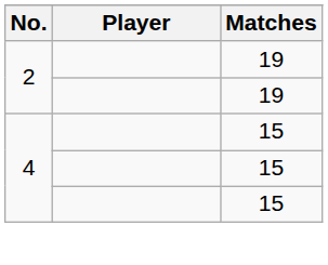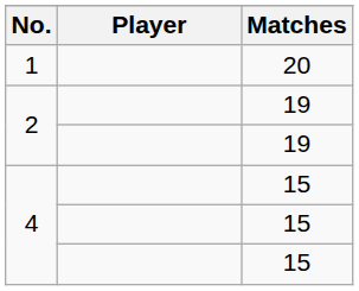+ row: 1 | 20
